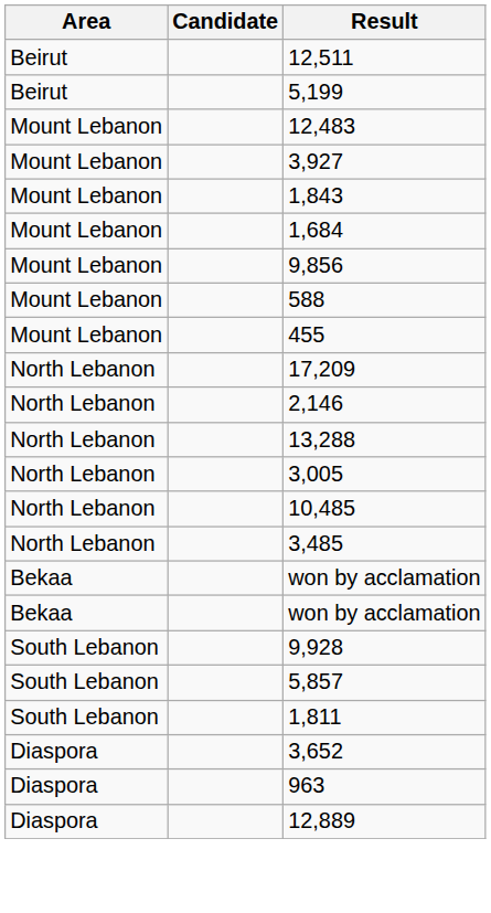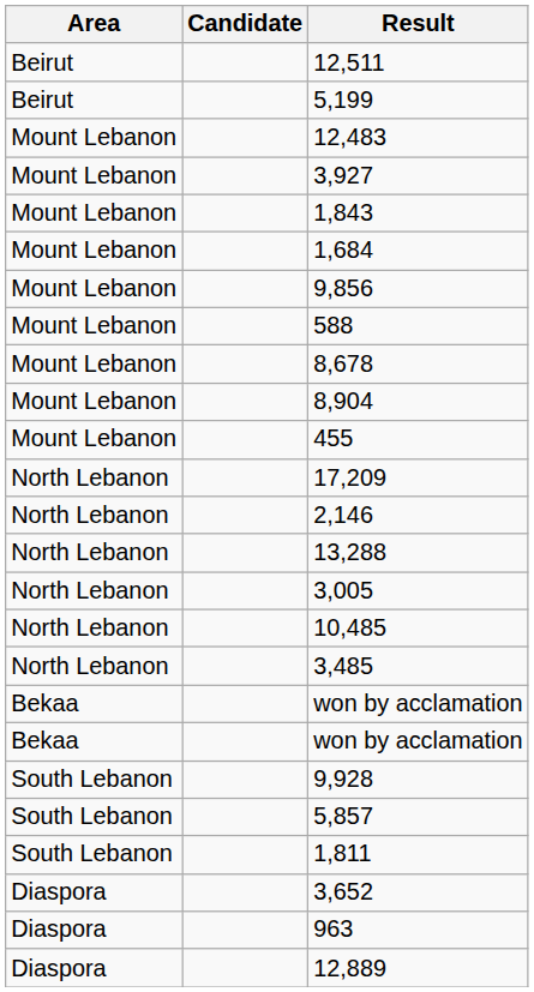+ row: Mount Lebanon | 8,678
+ row: Mount Lebanon | 8,904
